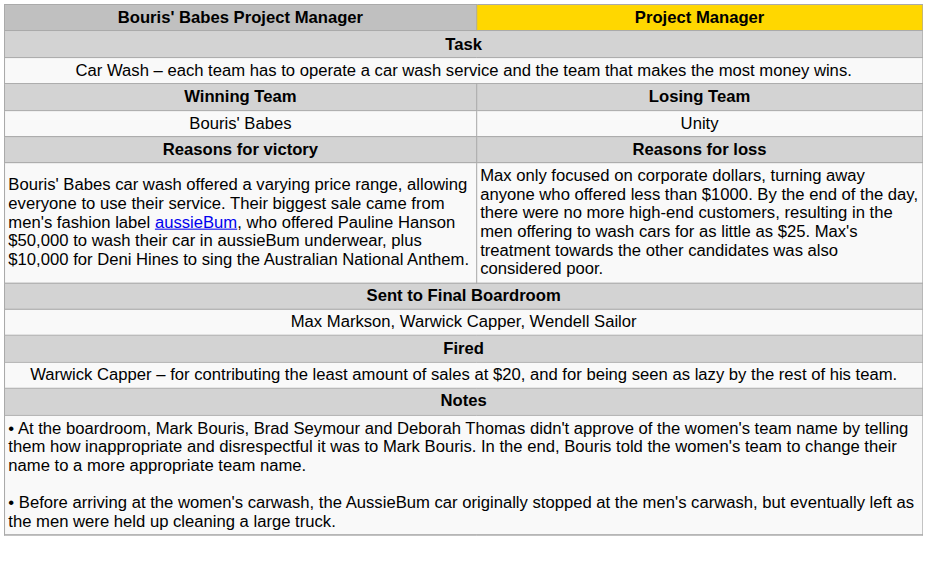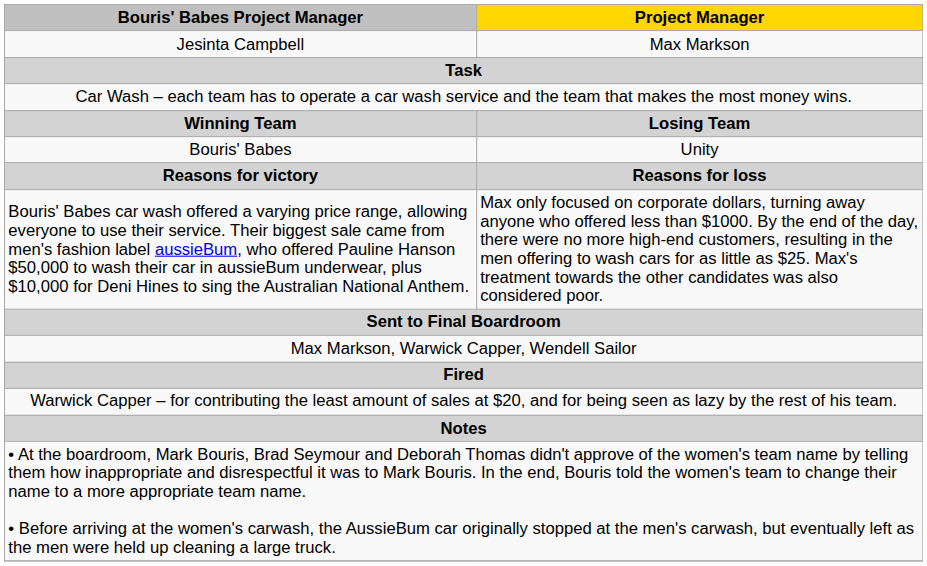+ row: Jesinta Campbell | Max Markson
